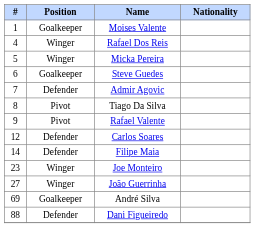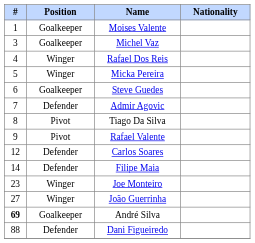+ row: 3 | Goalkeeper | Michel Vaz
André Silva | #: normal -> bold
